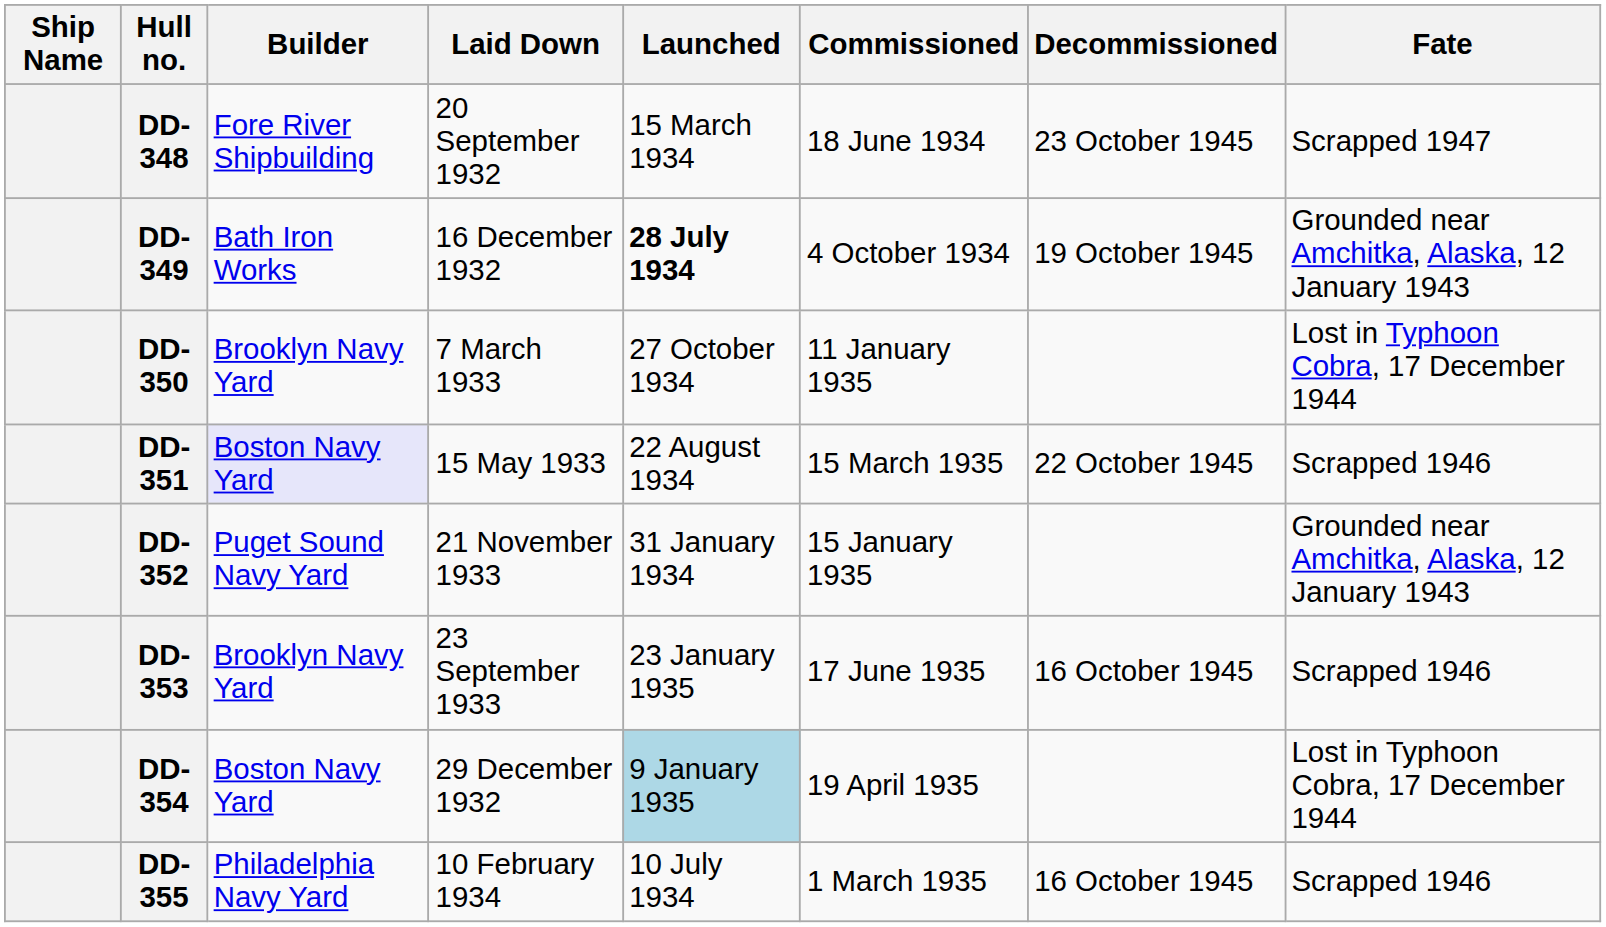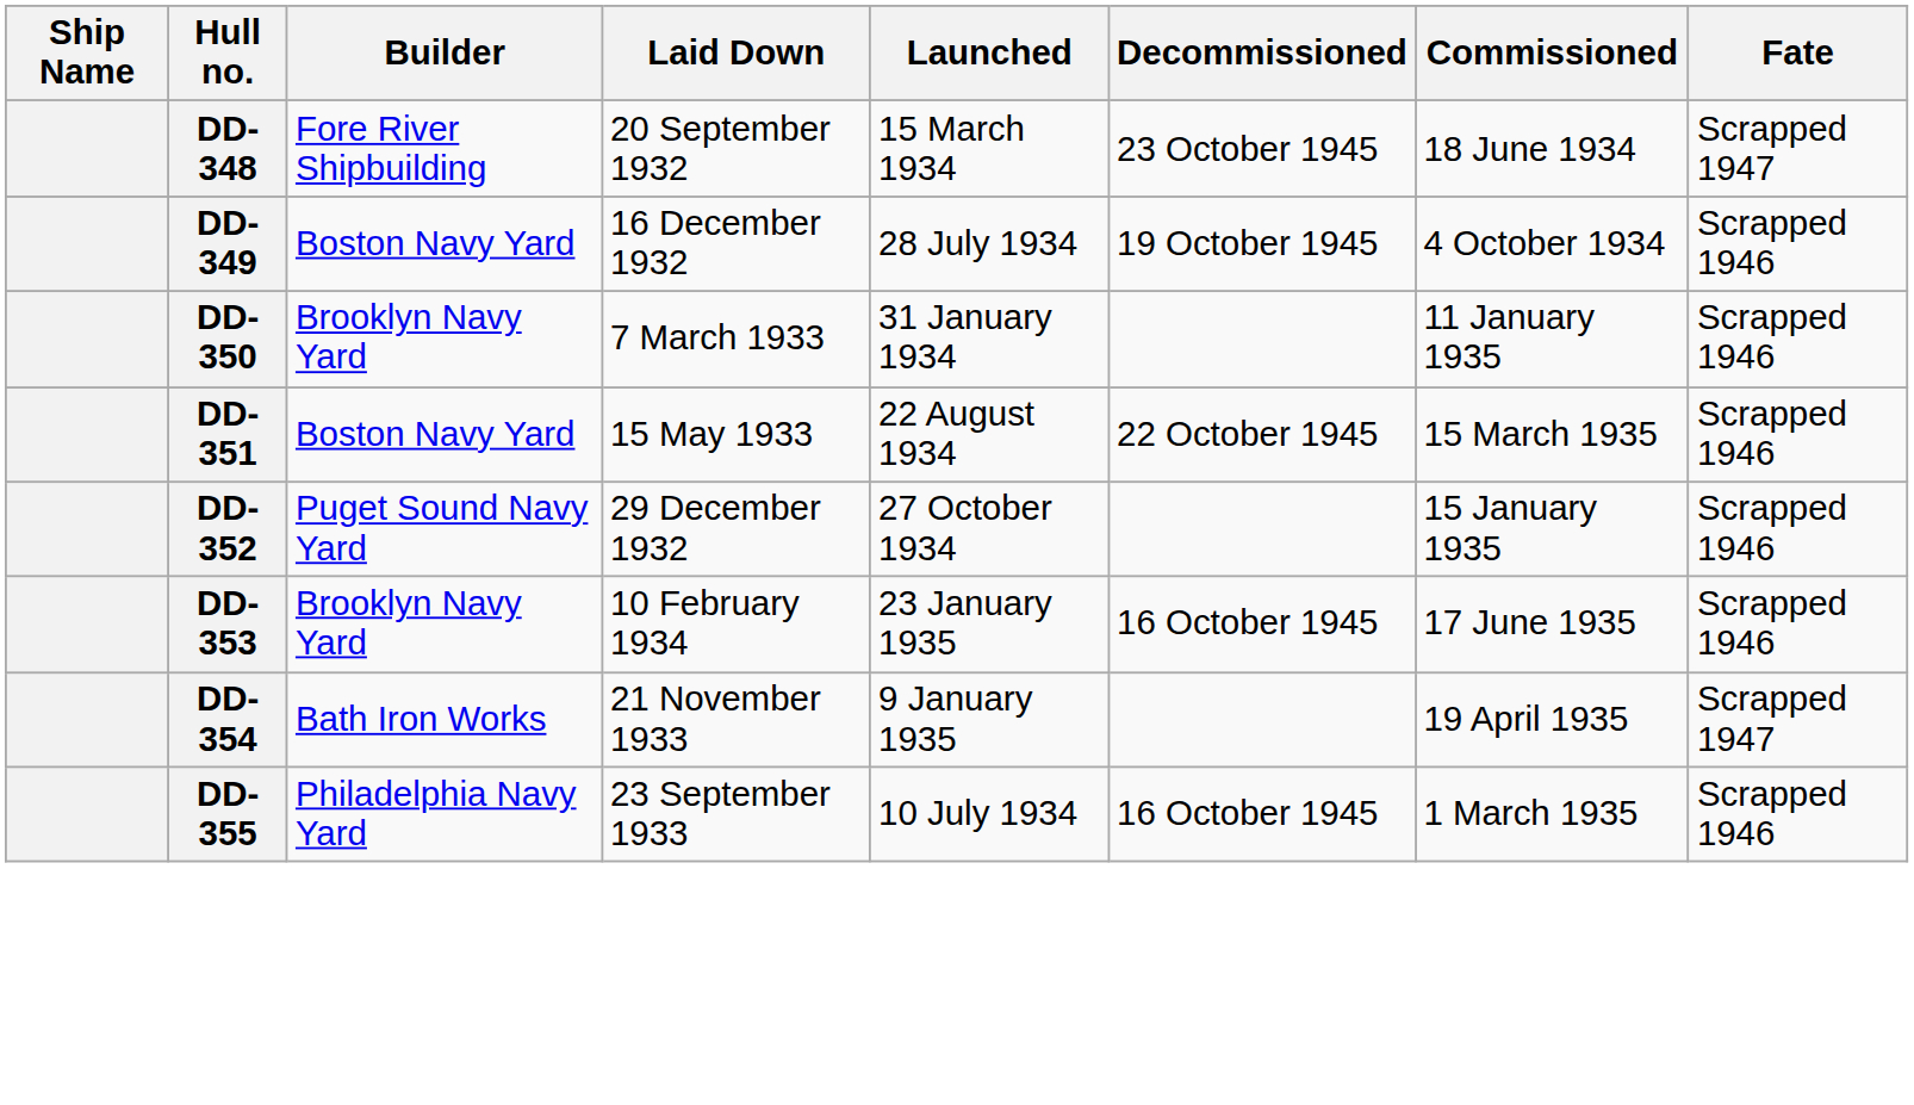columns swapped: Commissioned <-> Decommissioned
DD-349 | Builder: Bath Iron Works -> Boston Navy Yard
DD-349 | Launched: bold -> normal
DD-349 | Fate: Grounded near Amchitka, Alaska, 12 January 1943 -> Scrapped 1946
DD-350 | Launched: 27 October 1934 -> 31 January 1934
DD-350 | Fate: Lost in Typhoon Cobra, 17 December 1944 -> Scrapped 1946
DD-351 | Builder: lavender background -> no background
DD-352 | Laid Down: 21 November 1933 -> 29 December 1932
DD-352 | Launched: 31 January 1934 -> 27 October 1934
DD-352 | Fate: Grounded near Amchitka, Alaska, 12 January 1943 -> Scrapped 1946
DD-353 | Laid Down: 23 September 1933 -> 10 February 1934
DD-354 | Builder: Boston Navy Yard -> Bath Iron Works
DD-354 | Laid Down: 29 December 1932 -> 21 November 1933
DD-354 | Launched: lightblue background -> no background
DD-354 | Fate: Lost in Typhoon Cobra, 17 December 1944 -> Scrapped 1947
DD-355 | Laid Down: 10 February 1934 -> 23 September 1933
